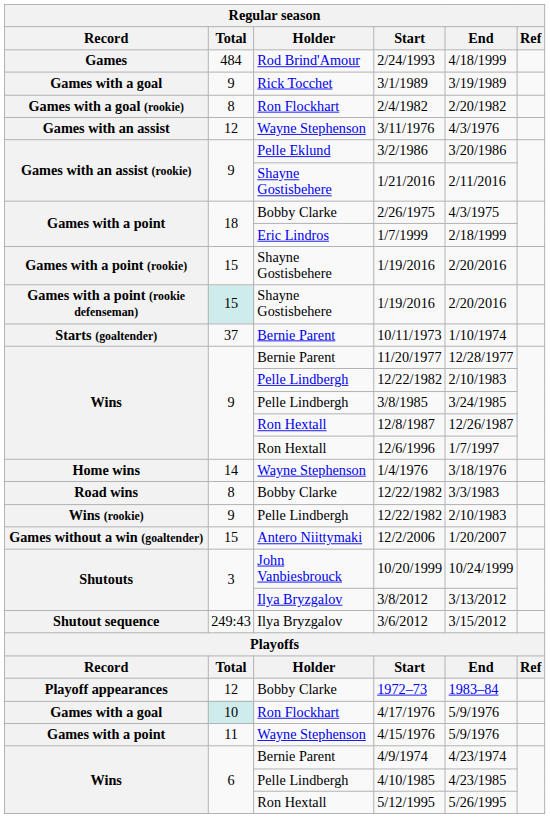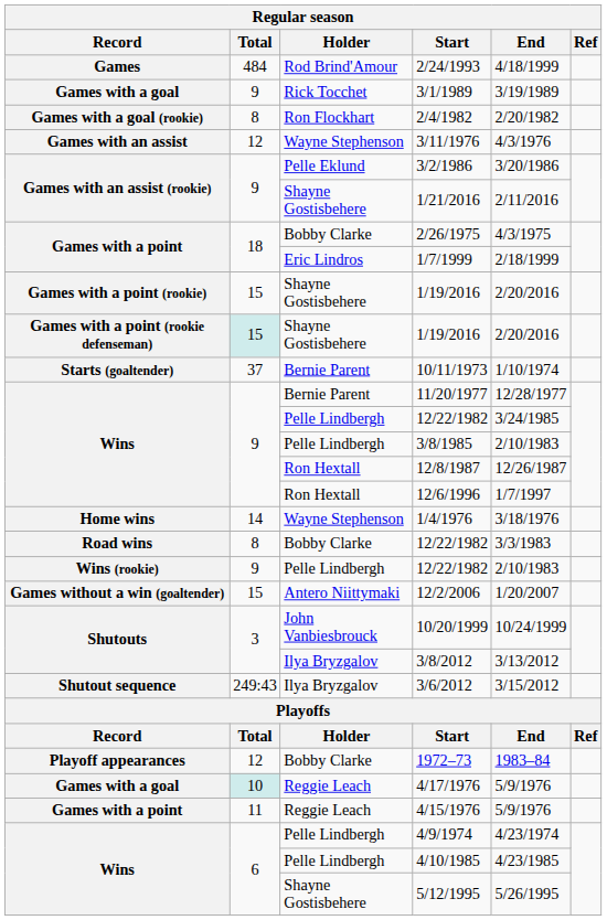Wins / 12/22/1982 | End: 2/10/1983 -> 3/24/1985
3/8/1985 | End: 3/24/1985 -> 2/10/1983
4/17/1976 | Holder: Ron Flockhart -> Reggie Leach
4/15/1976 | Holder: Wayne Stephenson -> Reggie Leach
4/9/1974 | Holder: Bernie Parent -> Pelle Lindbergh
5/12/1995 | Holder: Ron Hextall -> Shayne Gostisbehere
